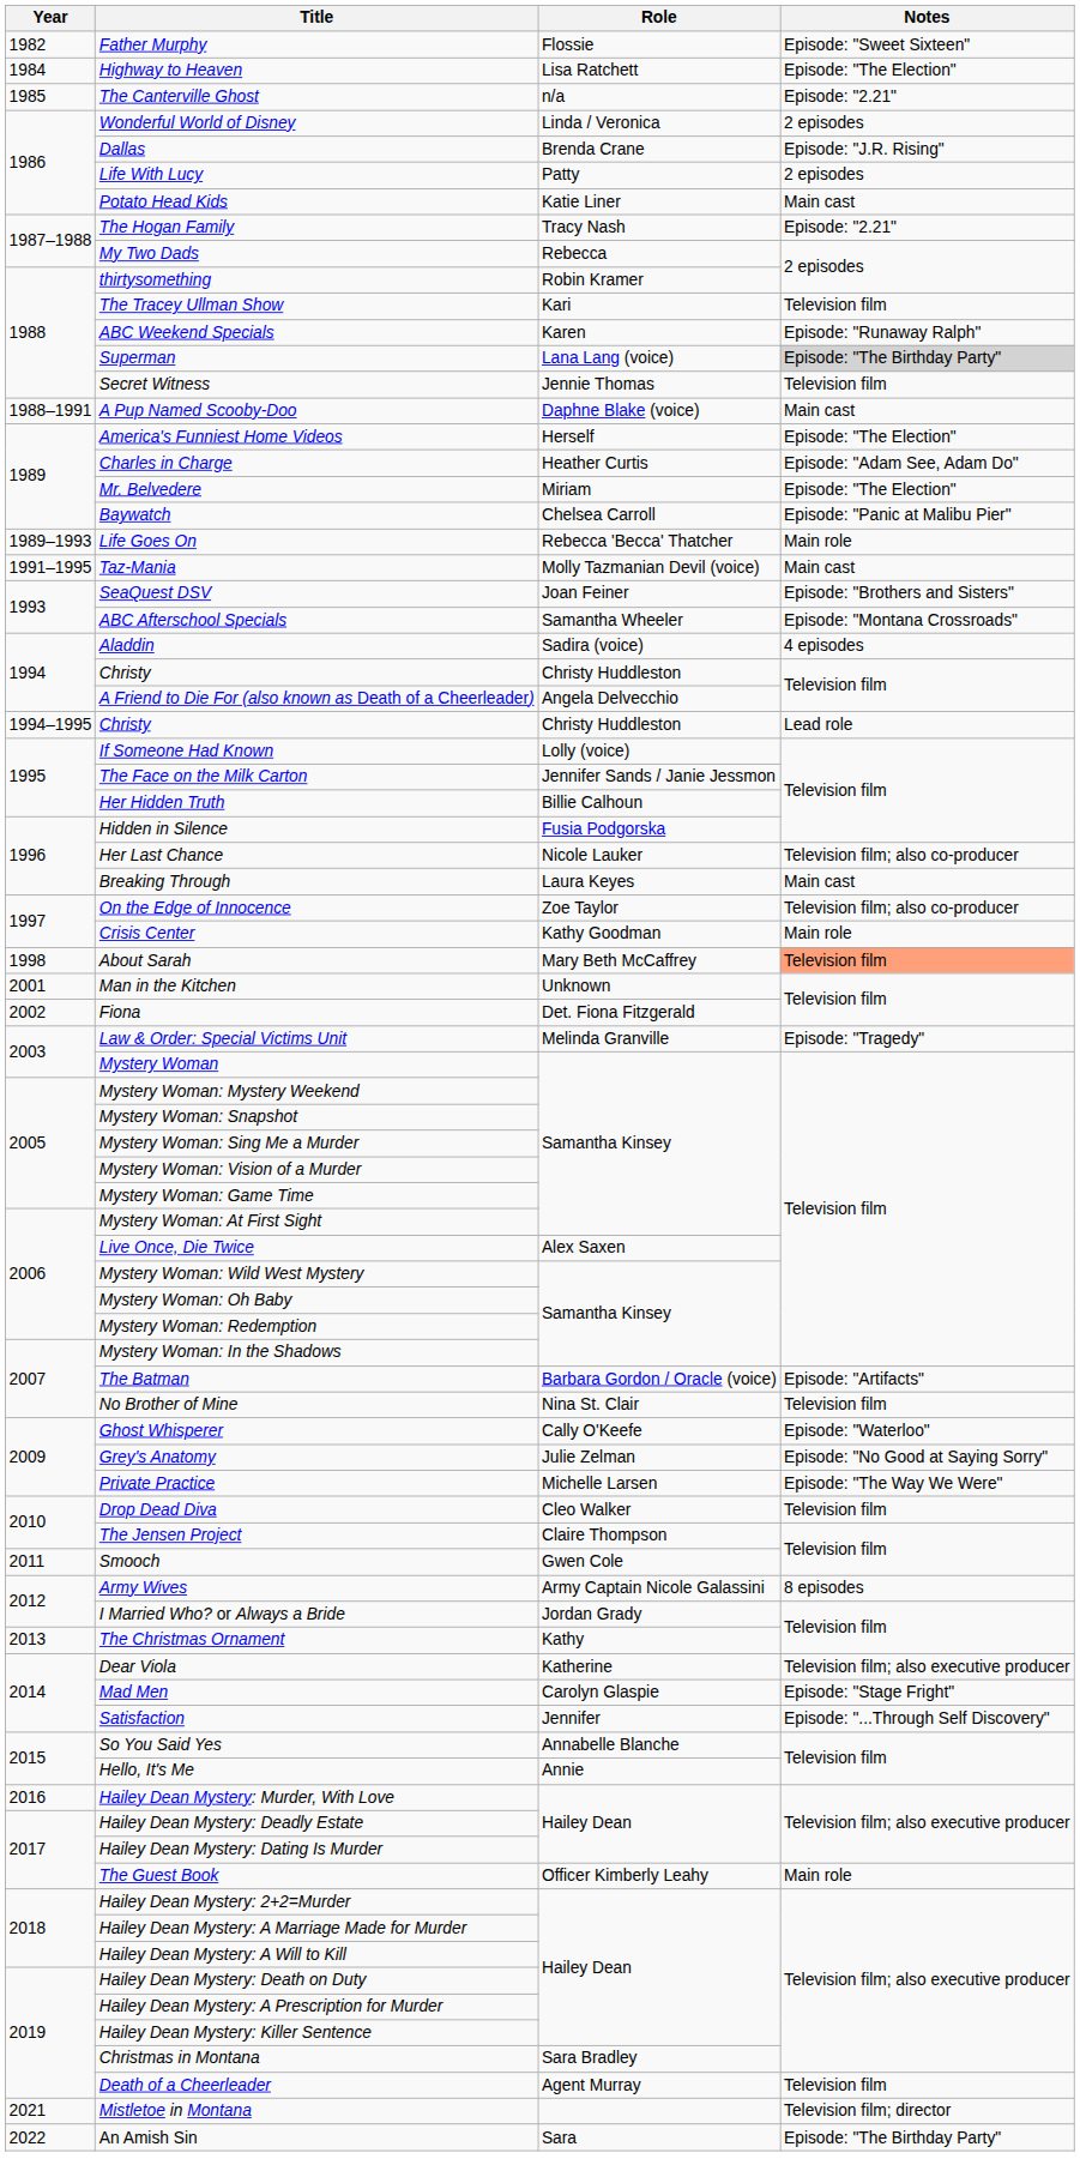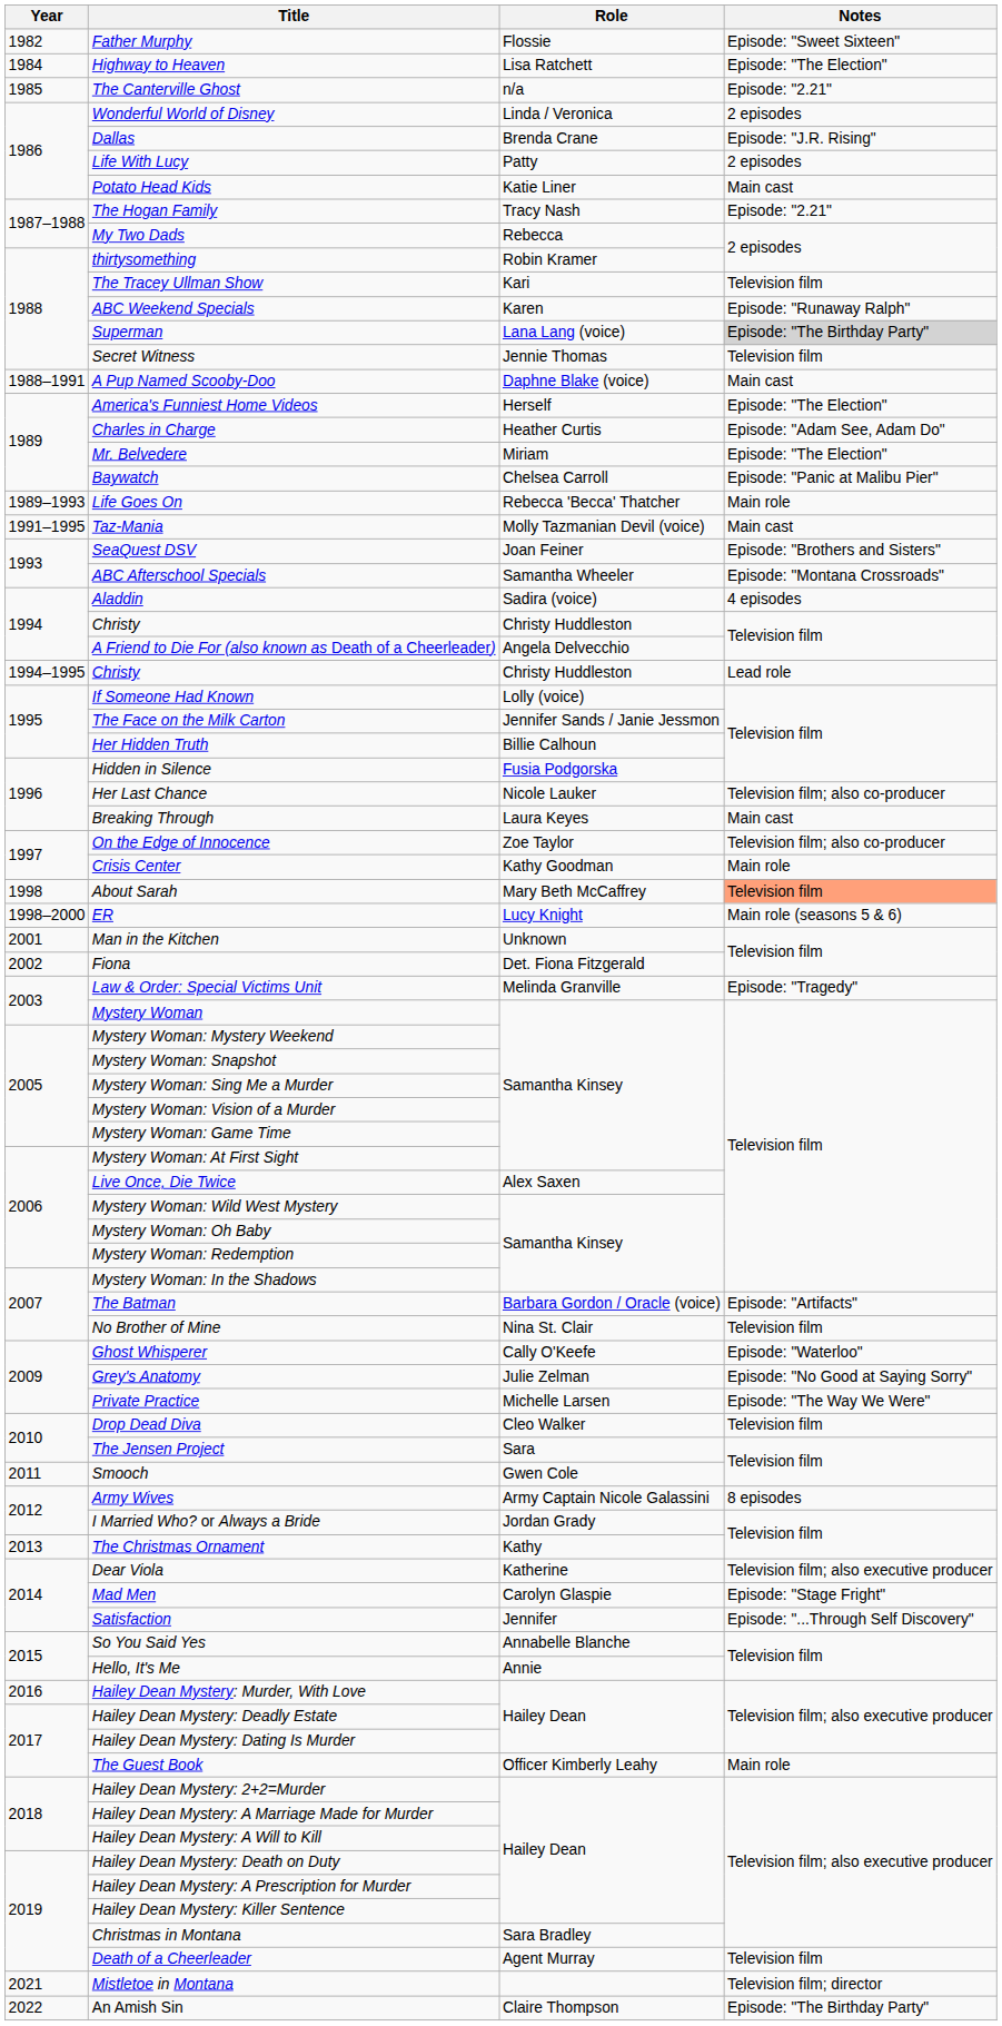+ row: 1998–2000 | ER | Lucy Knight | Main role (seasons 5 & 6)
The Jensen Project | Role: Claire Thompson -> Sara
An Amish Sin | Role: Sara -> Claire Thompson
